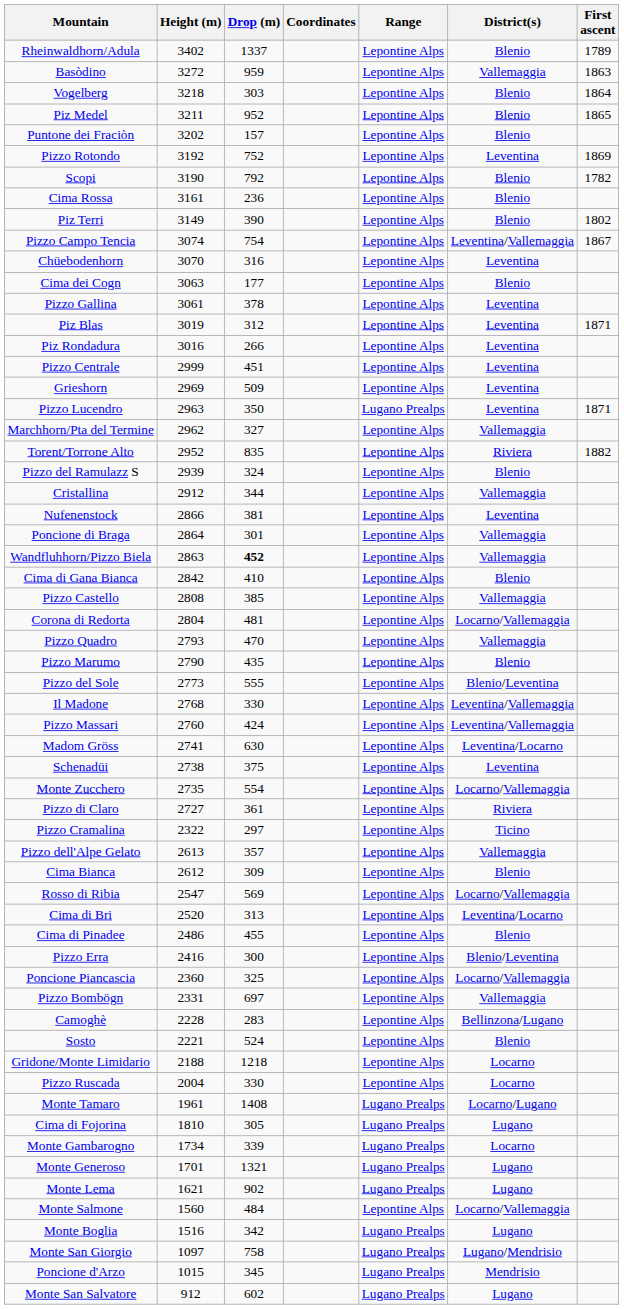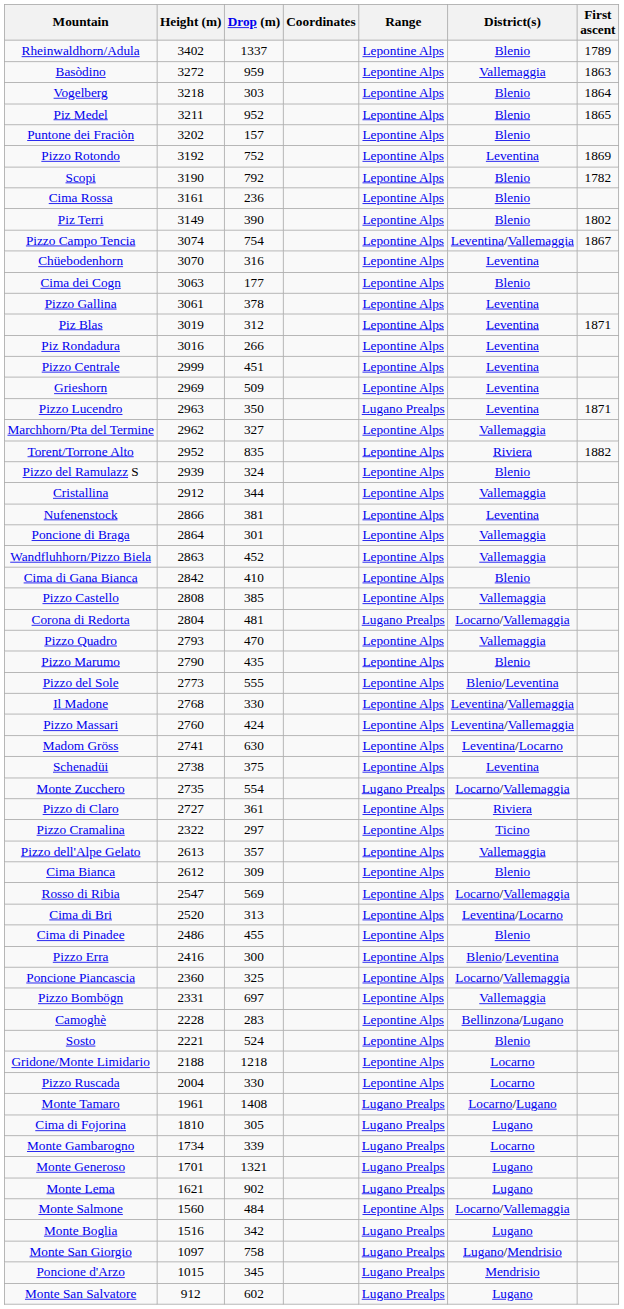Wandfluhhorn/Pizzo Biela | Drop (m): bold -> normal
Corona di Redorta | Range: Lepontine Alps -> Lugano Prealps
Monte Zucchero | Range: Lepontine Alps -> Lugano Prealps
